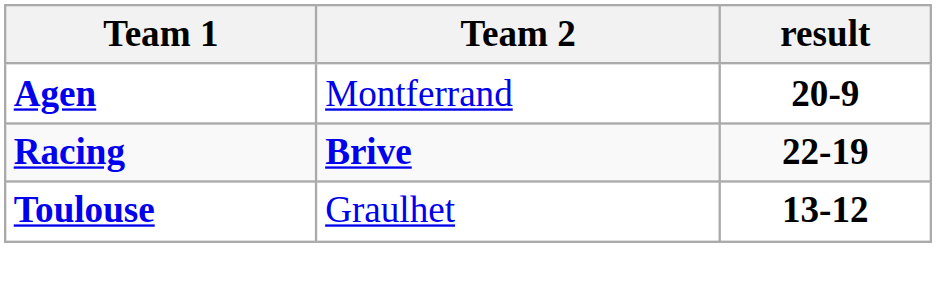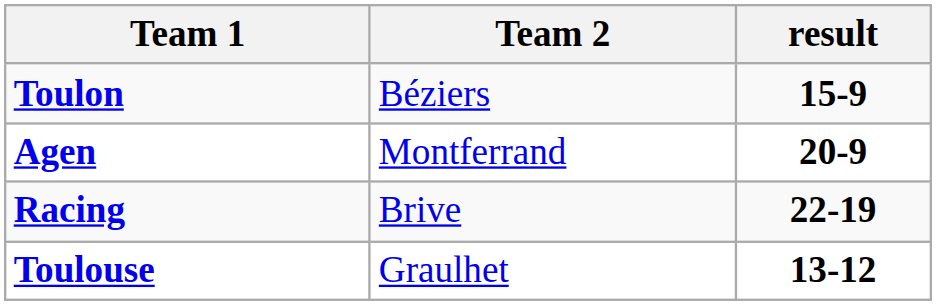+ row: Toulon | Béziers | 15-9
Racing | Team 2: bold -> normal
